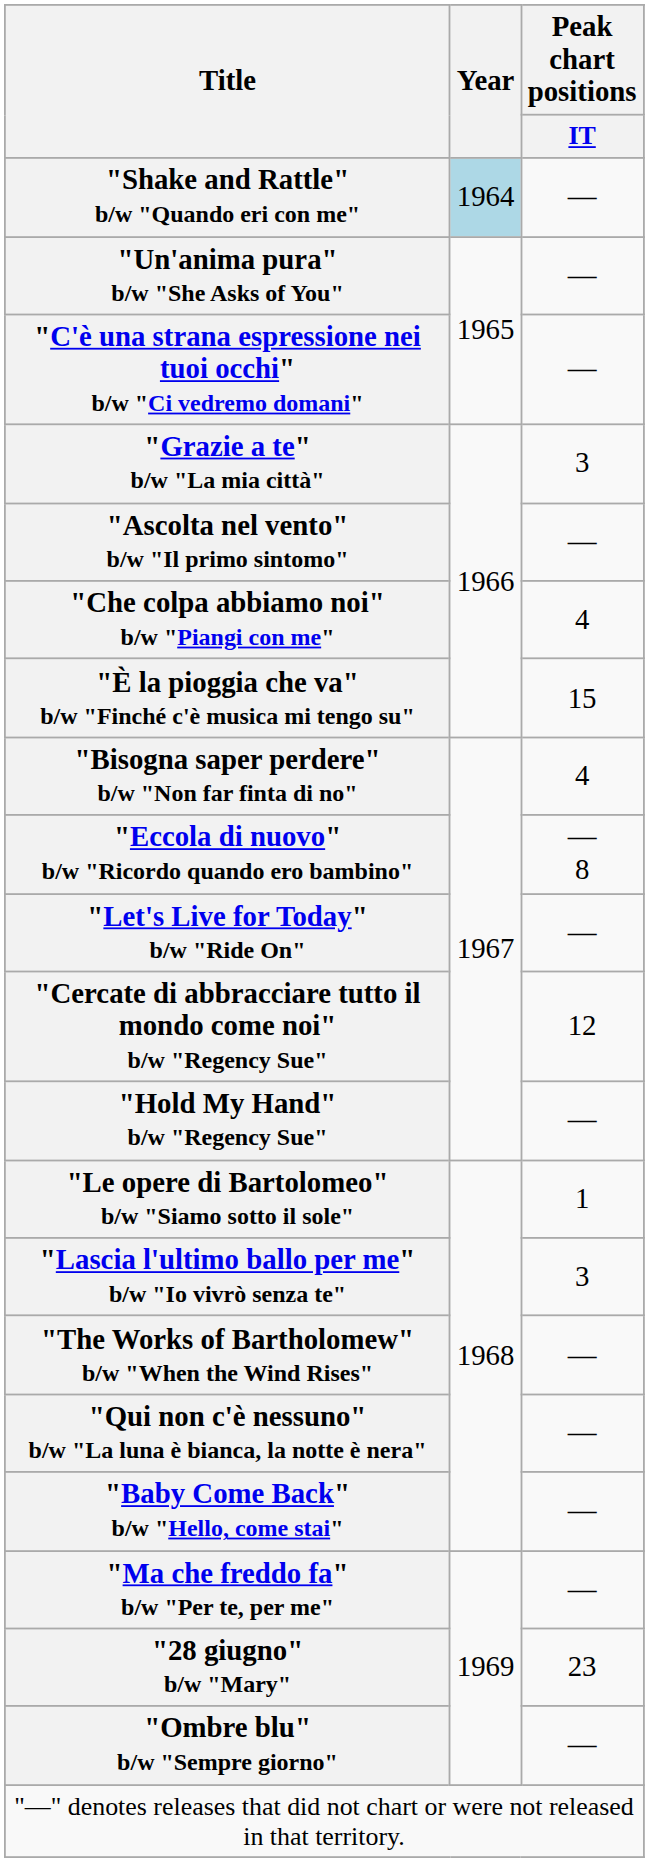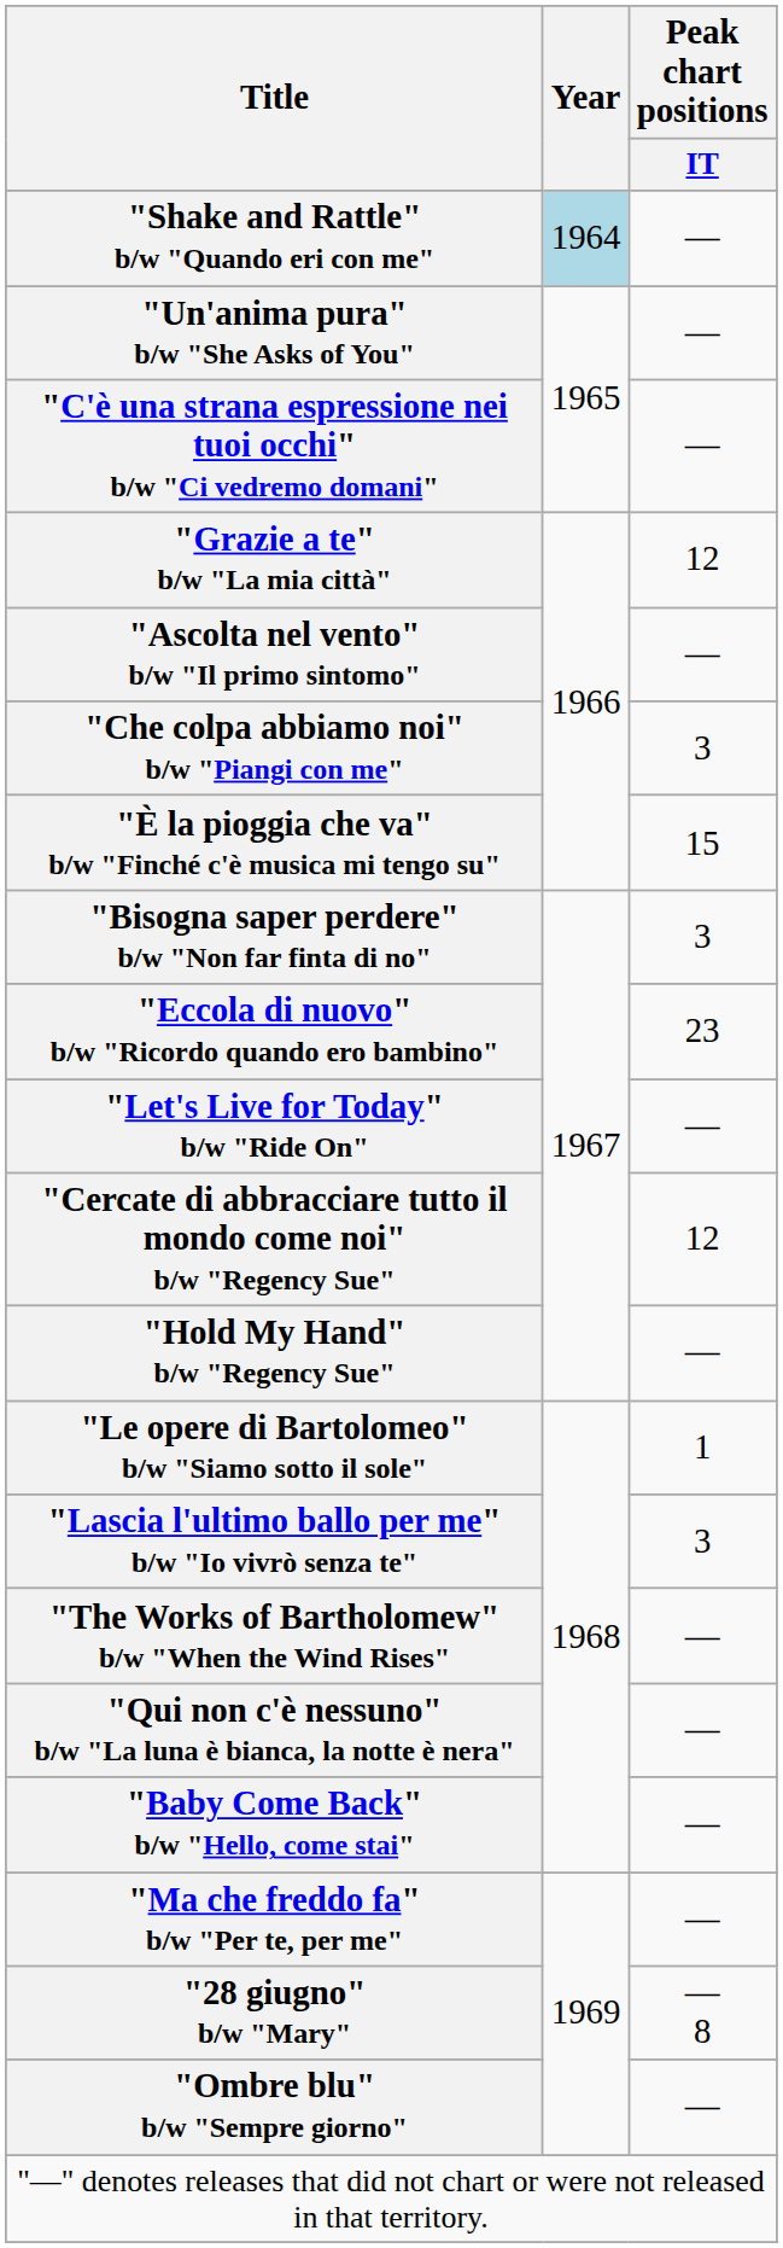"Grazie a te" b/w "La mia città" | Peak chart positions / IT: 3 -> 12
"Che colpa abbiamo noi" b/w "Piangi con me" | Peak chart positions / IT: 4 -> 3
"Bisogna saper perdere" b/w "Non far finta di no" | Peak chart positions / IT: 4 -> 3
"Eccola di nuovo" b/w "Ricordo quando ero bambino" | Peak chart positions / IT: — 8 -> 23
"28 giugno" b/w "Mary" | Peak chart positions / IT: 23 -> — 8
